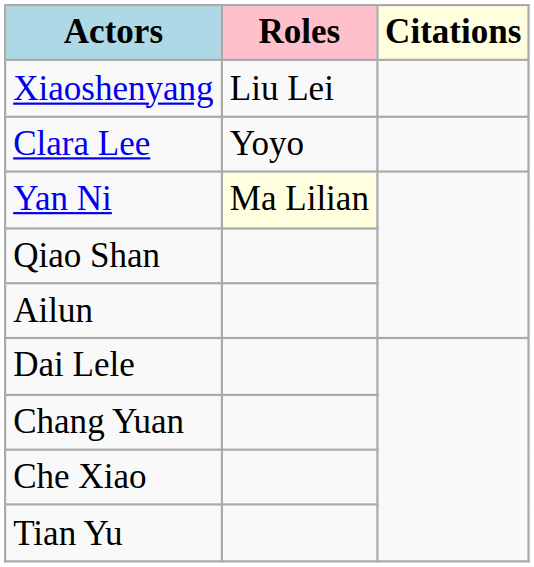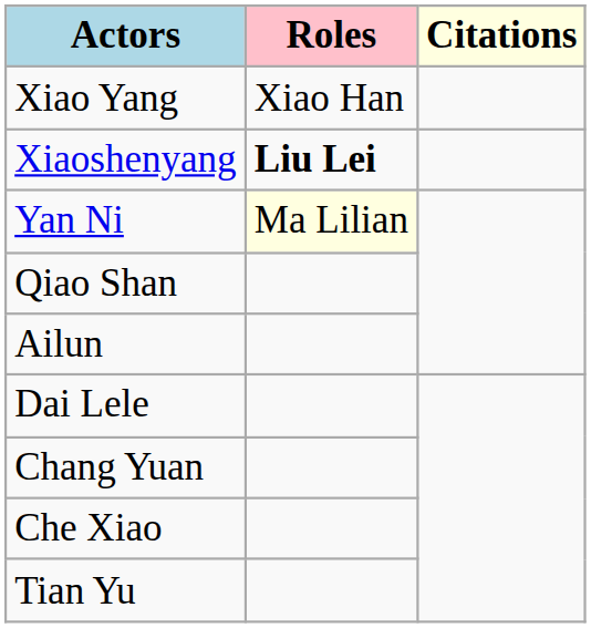+ row: Xiao Yang | Xiao Han
Xiaoshenyang | Roles: normal -> bold
- row: Clara Lee | Yoyo
